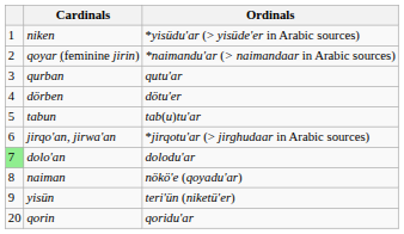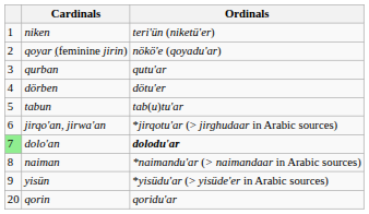niken | Ordinals: *yisüdu'ar (> yisüde'er in Arabic sources) -> teri'ün (niketü'er)
qoyar (feminine jirin) | Ordinals: *naimandu'ar (> naimandaar in Arabic sources) -> nökö'e (qoyadu'ar)
dolo'an | Ordinals: normal -> bold
naiman | Ordinals: nökö'e (qoyadu'ar) -> *naimandu'ar (> naimandaar in Arabic sources)
yisün | Ordinals: teri'ün (niketü'er) -> *yisüdu'ar (> yisüde'er in Arabic sources)
